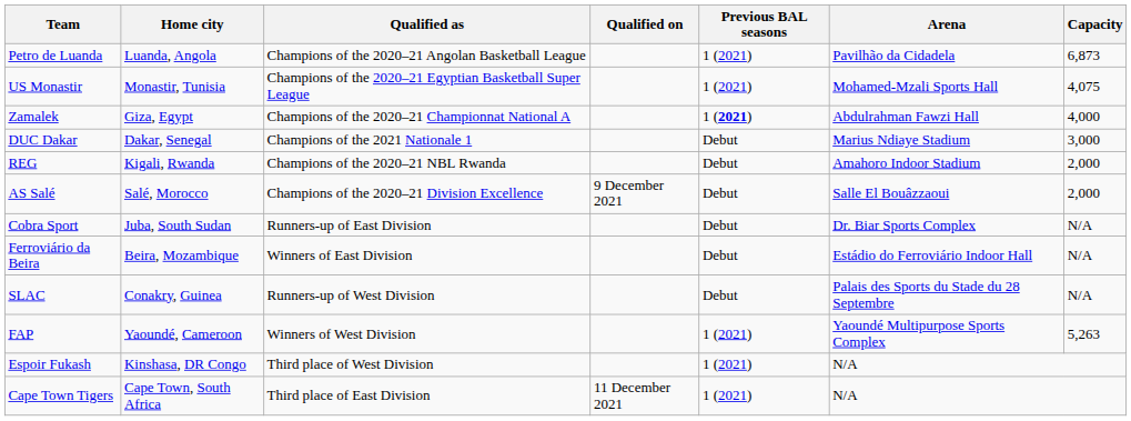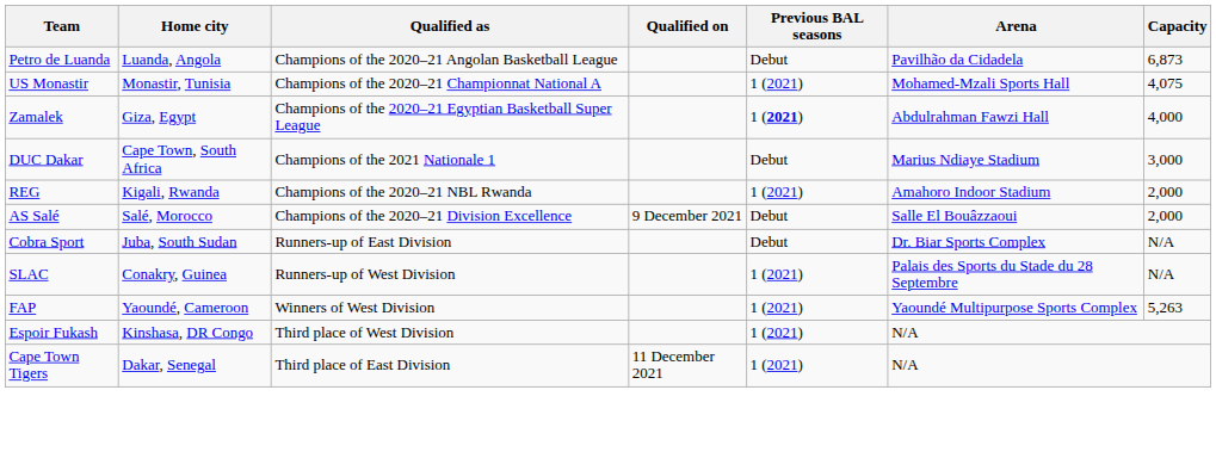Petro de Luanda | Previous BAL seasons: 1 (2021) -> Debut
US Monastir | Qualified as: Champions of the 2020–21 Egyptian Basketball Super League -> Champions of the 2020–21 Championnat National A
Zamalek | Qualified as: Champions of the 2020–21 Championnat National A -> Champions of the 2020–21 Egyptian Basketball Super League
DUC Dakar | Home city: Dakar, Senegal -> Cape Town, South Africa
REG | Previous BAL seasons: Debut -> 1 (2021)
- row: Ferroviário da Beira | Beira, Mozambique | Winners of East Division | Debut | Estádio do Ferroviário Indoor Hall | N/A
SLAC | Previous BAL seasons: Debut -> 1 (2021)
Cape Town Tigers | Home city: Cape Town, South Africa -> Dakar, Senegal
